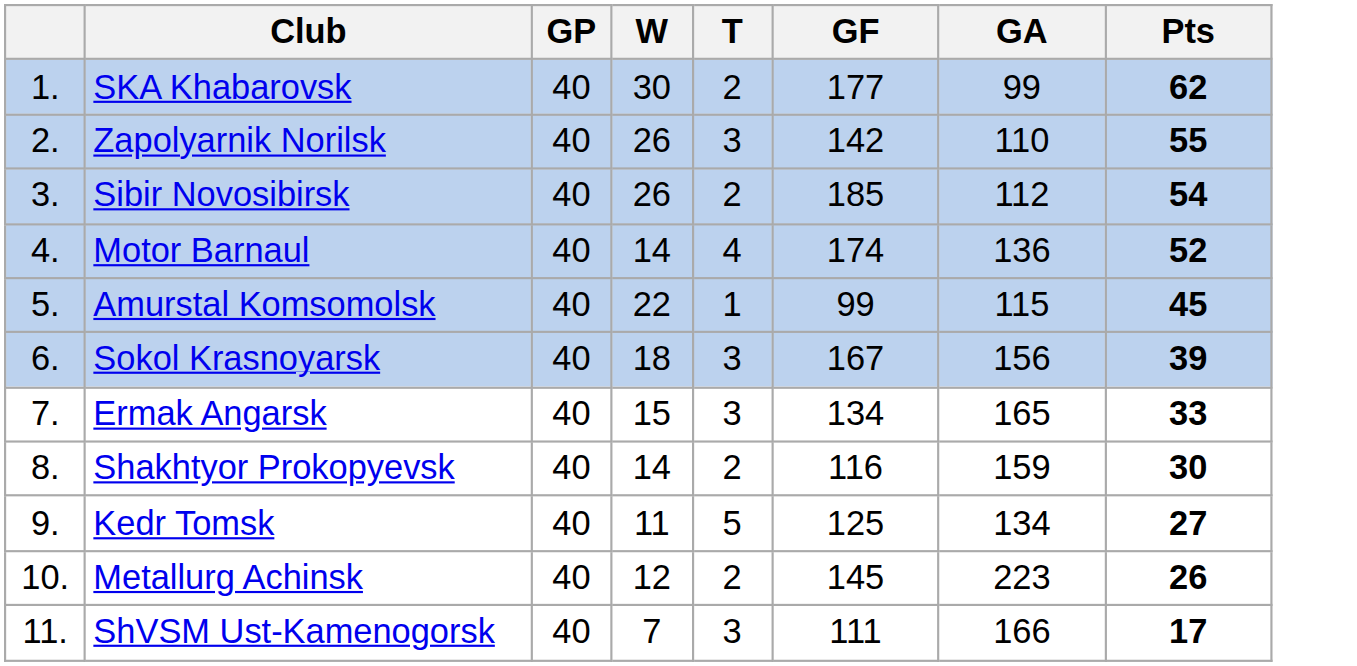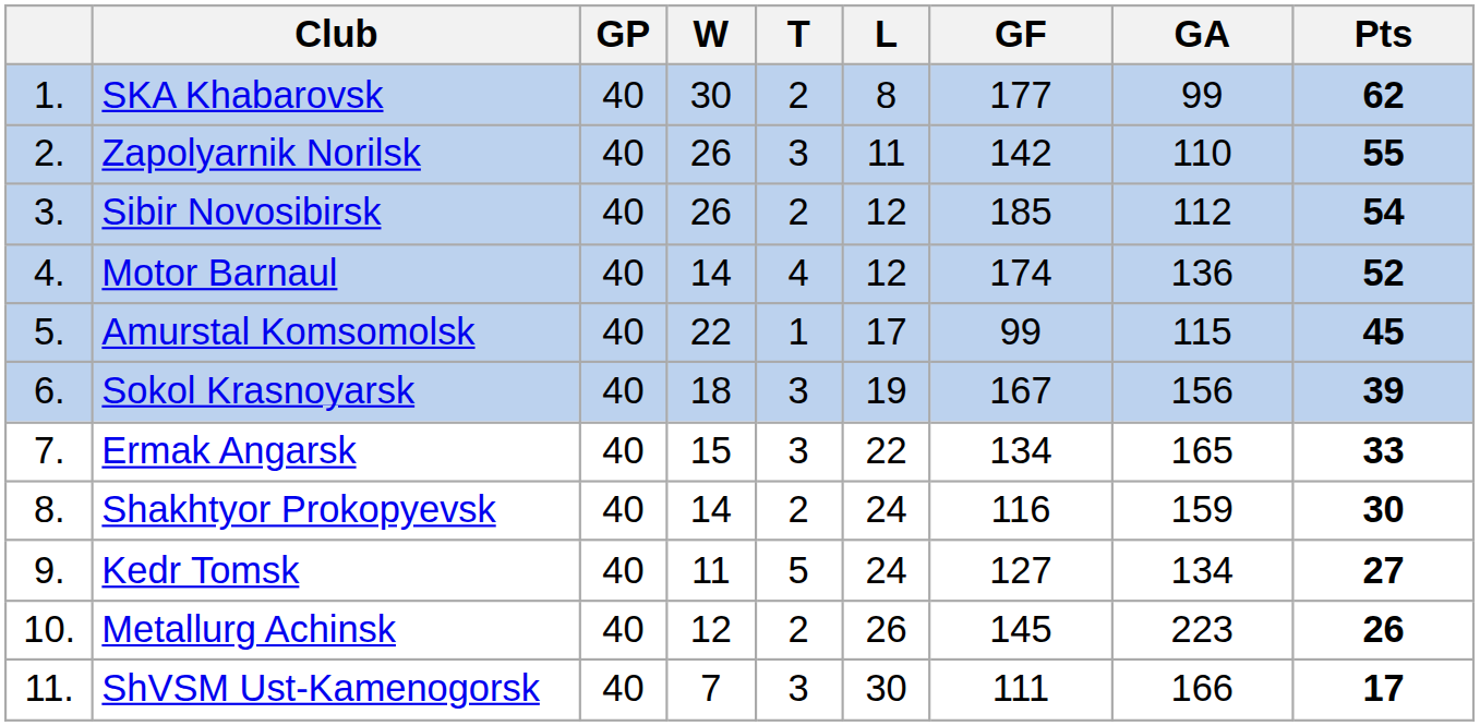+ column: L | 8 | 11 | 12 | 12 | 17 | 19 | 22 | 24 | 24 | 26 | 30
Kedr Tomsk | GF: 125 -> 127
